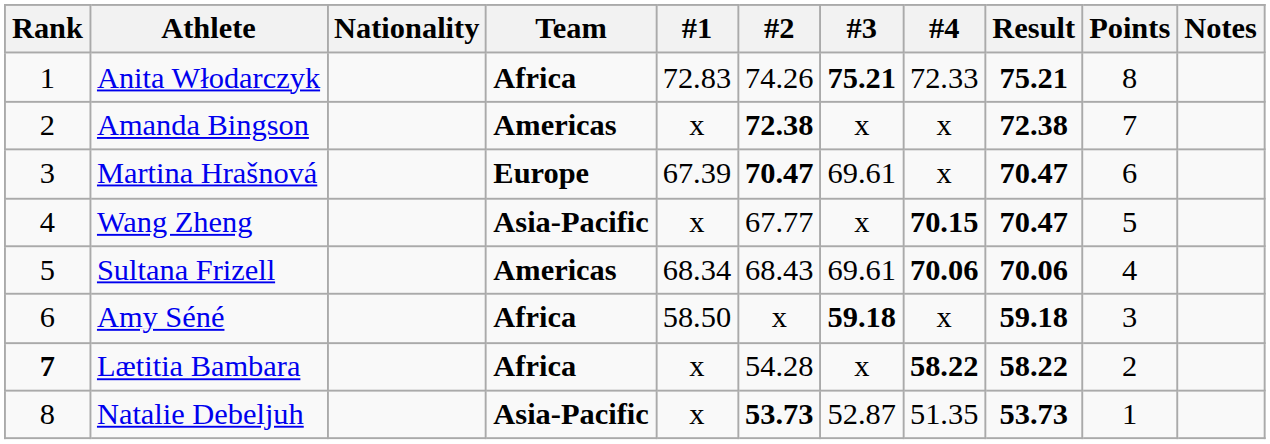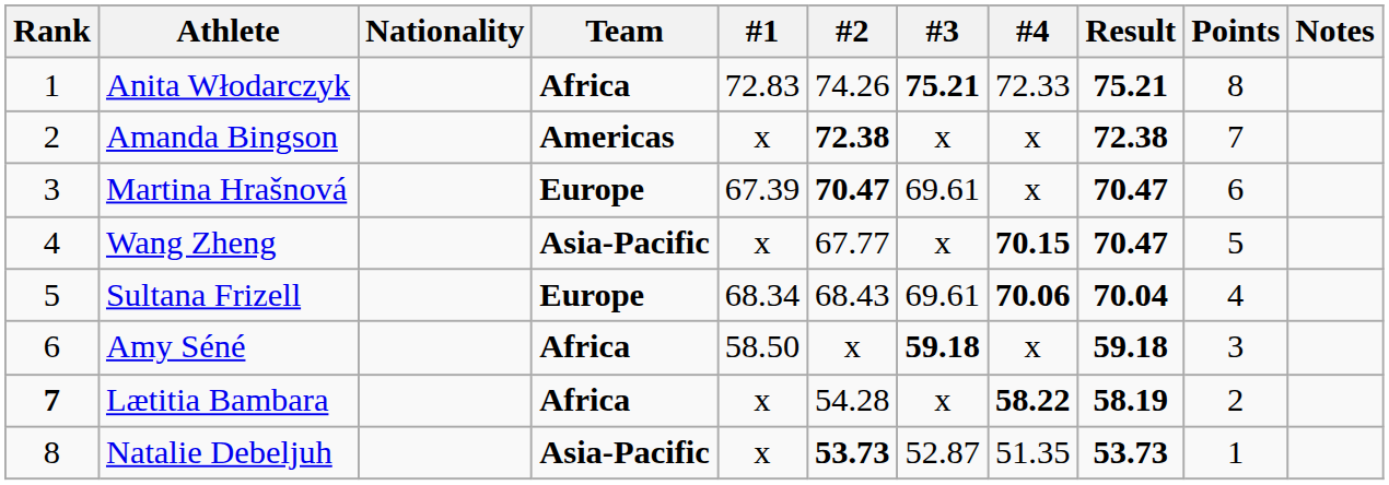Sultana Frizell | Team: Americas -> Europe
Sultana Frizell | Result: 70.06 -> 70.04
Lætitia Bambara | Result: 58.22 -> 58.19
